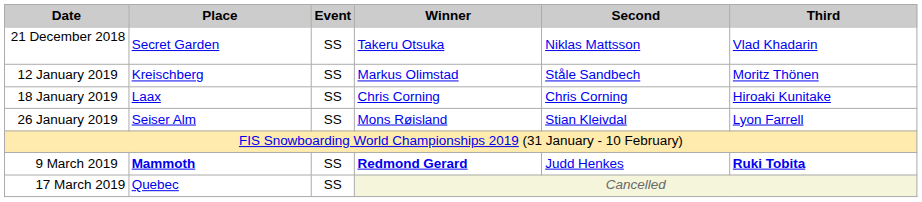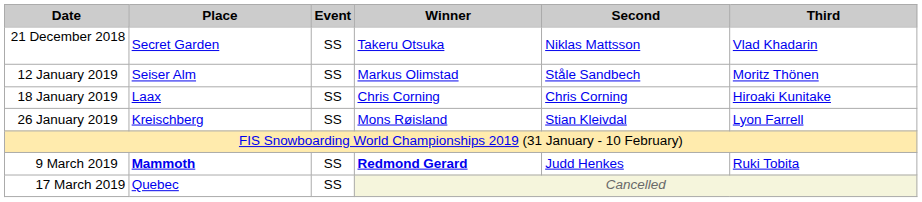12 January 2019 | Place: Kreischberg -> Seiser Alm
26 January 2019 | Place: Seiser Alm -> Kreischberg
9 March 2019 | Third: bold -> normal
